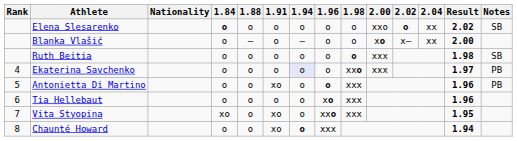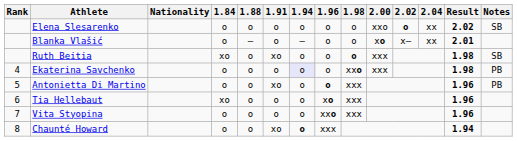Elena Slesarenko | 1.84: bold -> normal
Blanka Vlašić | Result: 2.00 -> 2.01
Ruth Beitia | 1.84: o -> xo
Ruth Beitia | 1.91: o -> xo
Ekaterina Savchenko | Result: 1.97 -> 1.98
Tia Hellebaut | 1.84: o -> xo
Vita Styopina | 1.84: xo -> o
Vita Styopina | 1.91: xo -> o
Vita Styopina | Result: 1.95 -> 1.96
